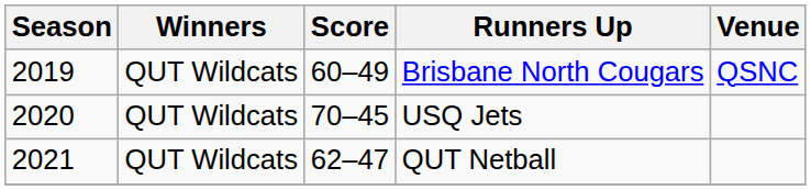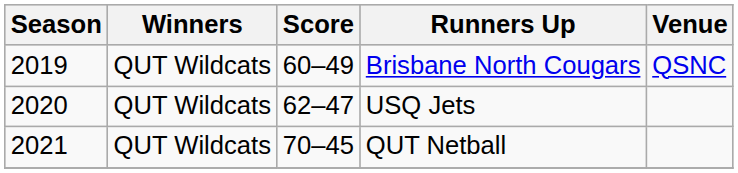USQ Jets | Score: 70–45 -> 62–47
QUT Netball | Score: 62–47 -> 70–45
